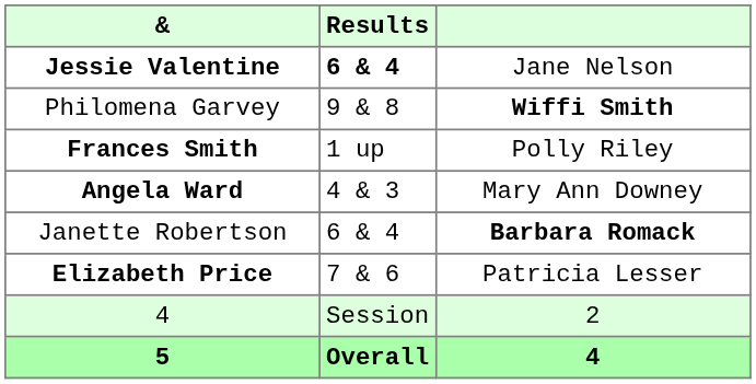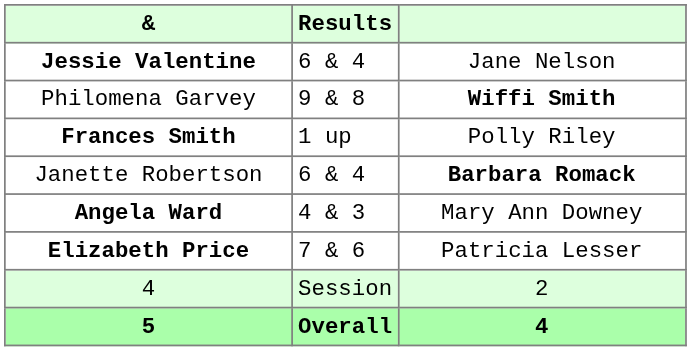Jessie Valentine | Results: bold -> normal
rows swapped: Janette Robertson <-> Angela Ward
